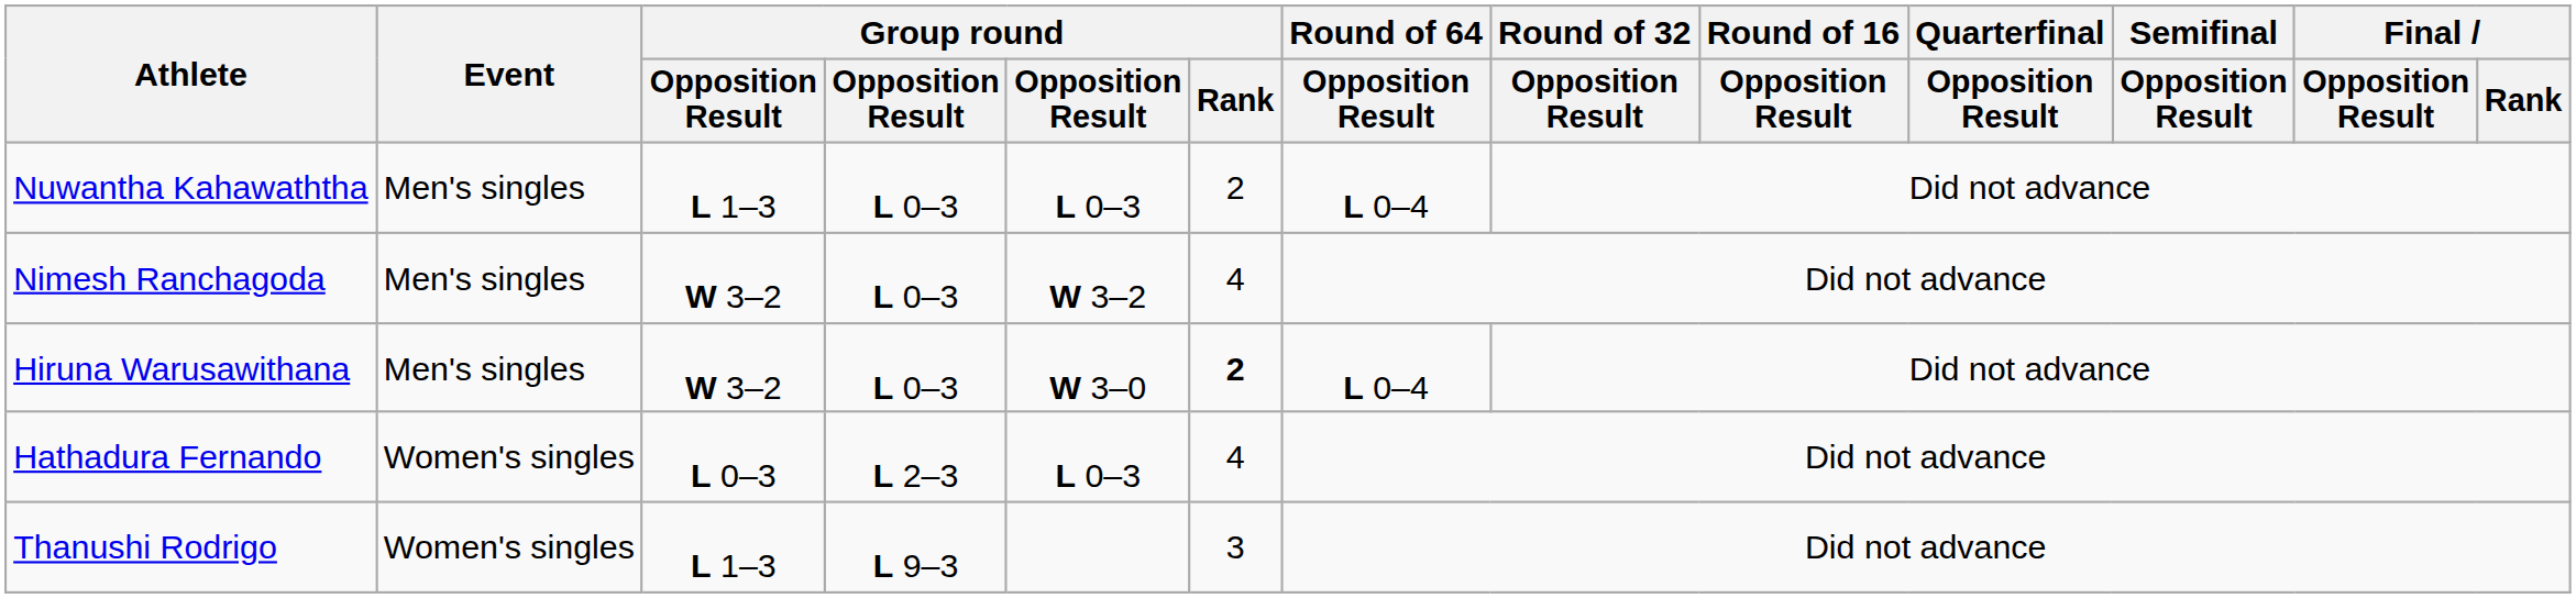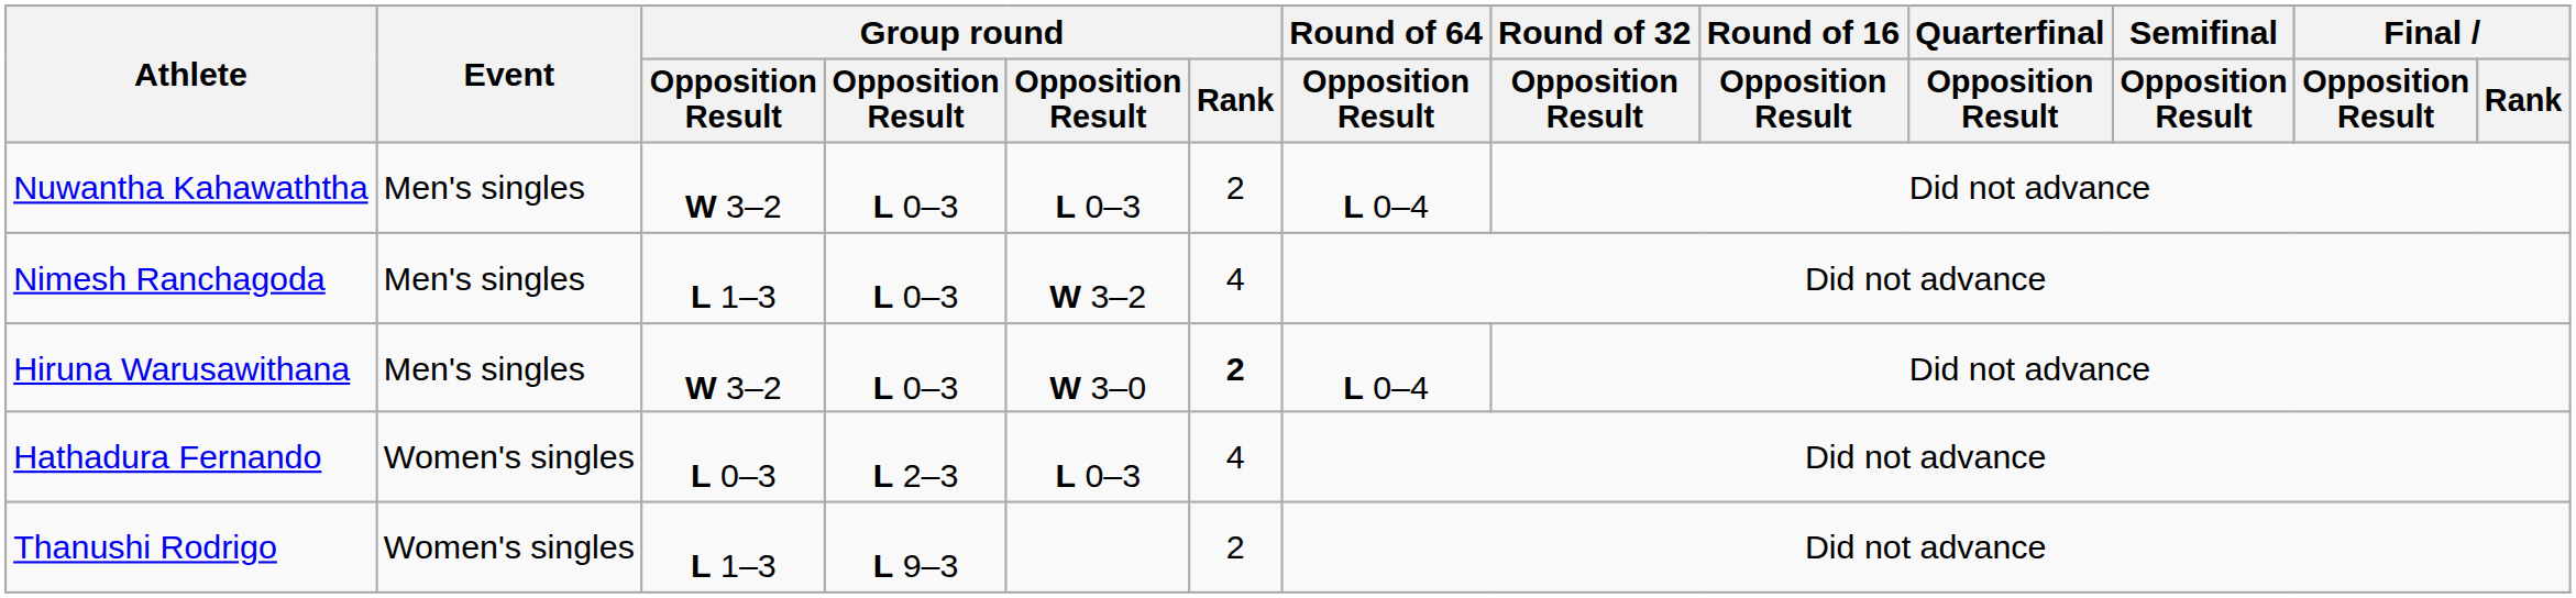Nuwantha Kahawaththa | column 3: L 1–3 -> W 3–2
Nimesh Ranchagoda | column 3: W 3–2 -> L 1–3
Thanushi Rodrigo | Group round / Rank: 3 -> 2
